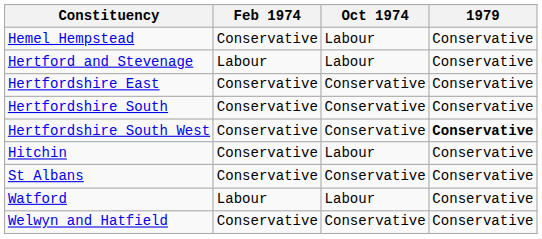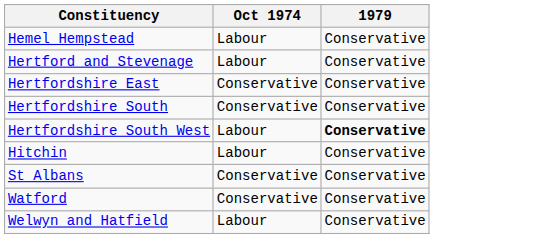- column: Feb 1974 | Conservative | Labour | Conservative | Conservative | Conservative | Conservative | Conservative | Labour | Conservative
Hertfordshire South West | Oct 1974: Conservative -> Labour
Watford | Oct 1974: Labour -> Conservative
Welwyn and Hatfield | Oct 1974: Conservative -> Labour
